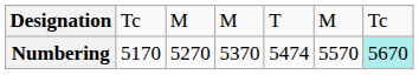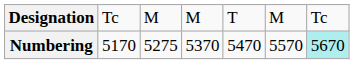Numbering | column 3: 5270 -> 5275
Numbering | column 5: 5474 -> 5470
